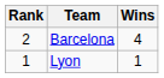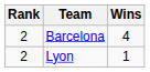Lyon | Rank: 1 -> 2
